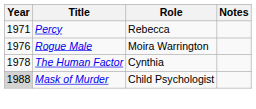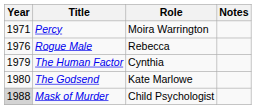Percy | Role: Rebecca -> Moira Warrington
Rogue Male | Role: Moira Warrington -> Rebecca
The Human Factor | Year: 1978 -> 1979
+ row: 1980 | The Godsend | Kate Marlowe
